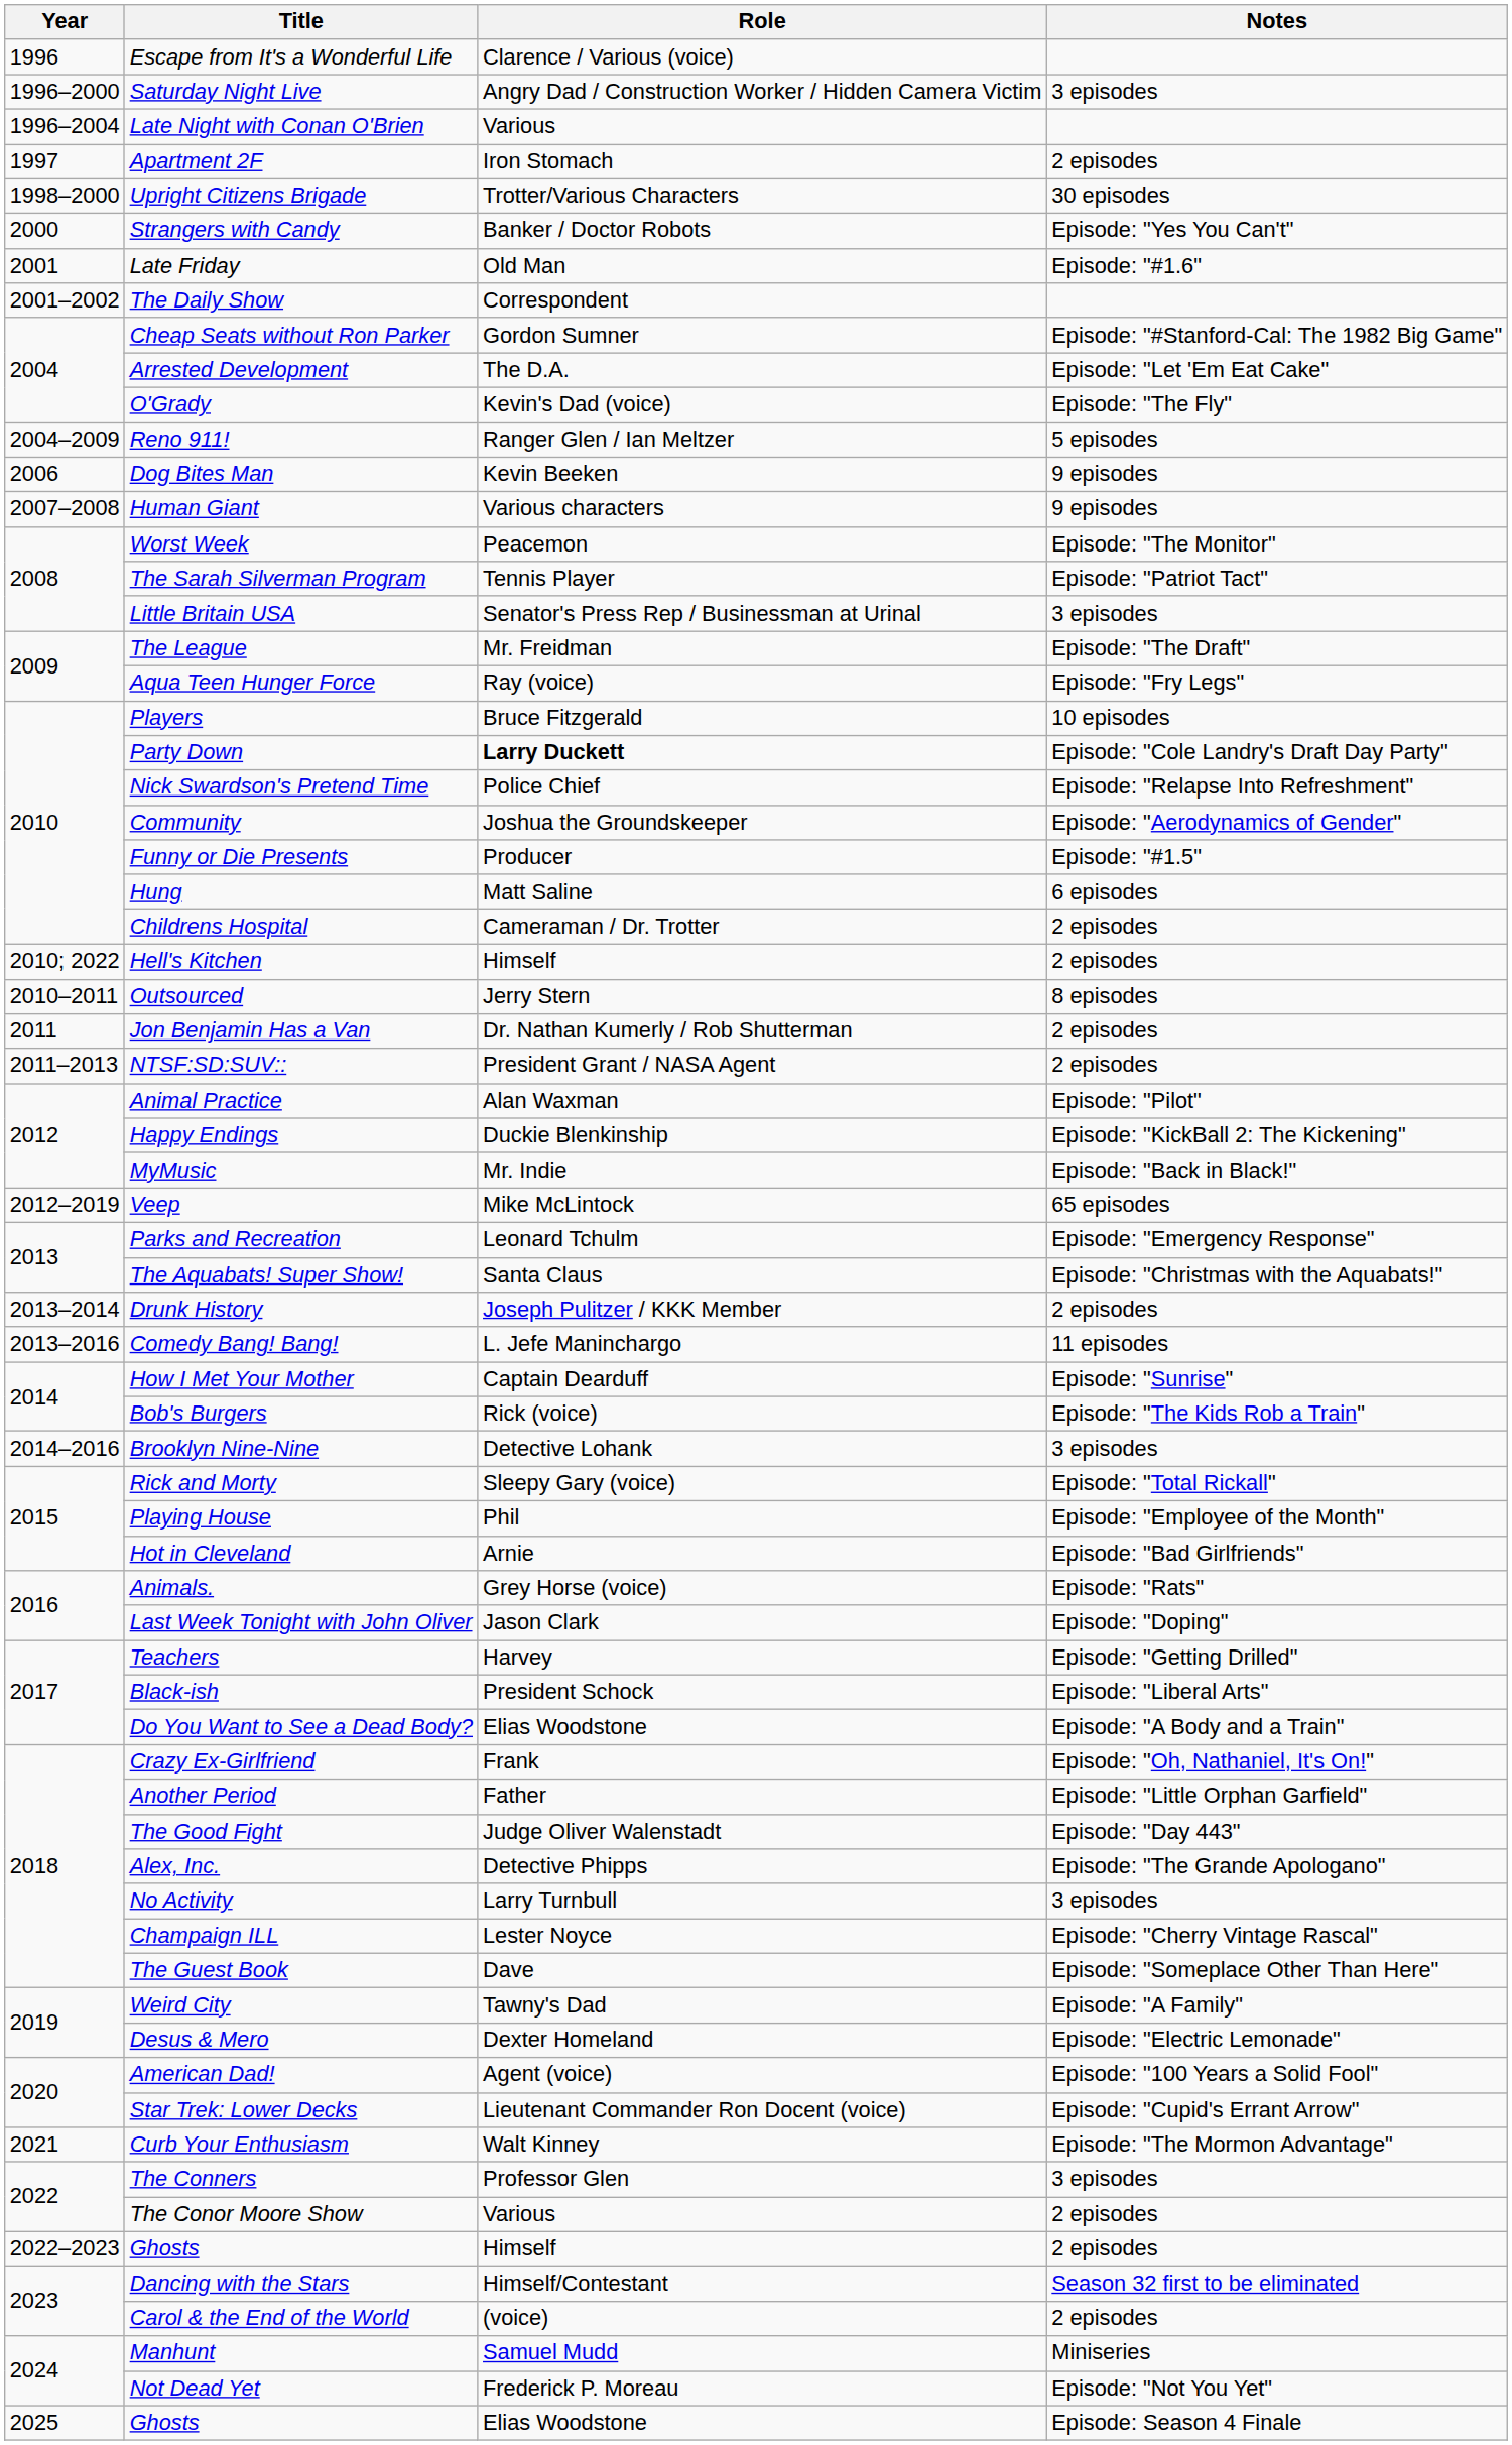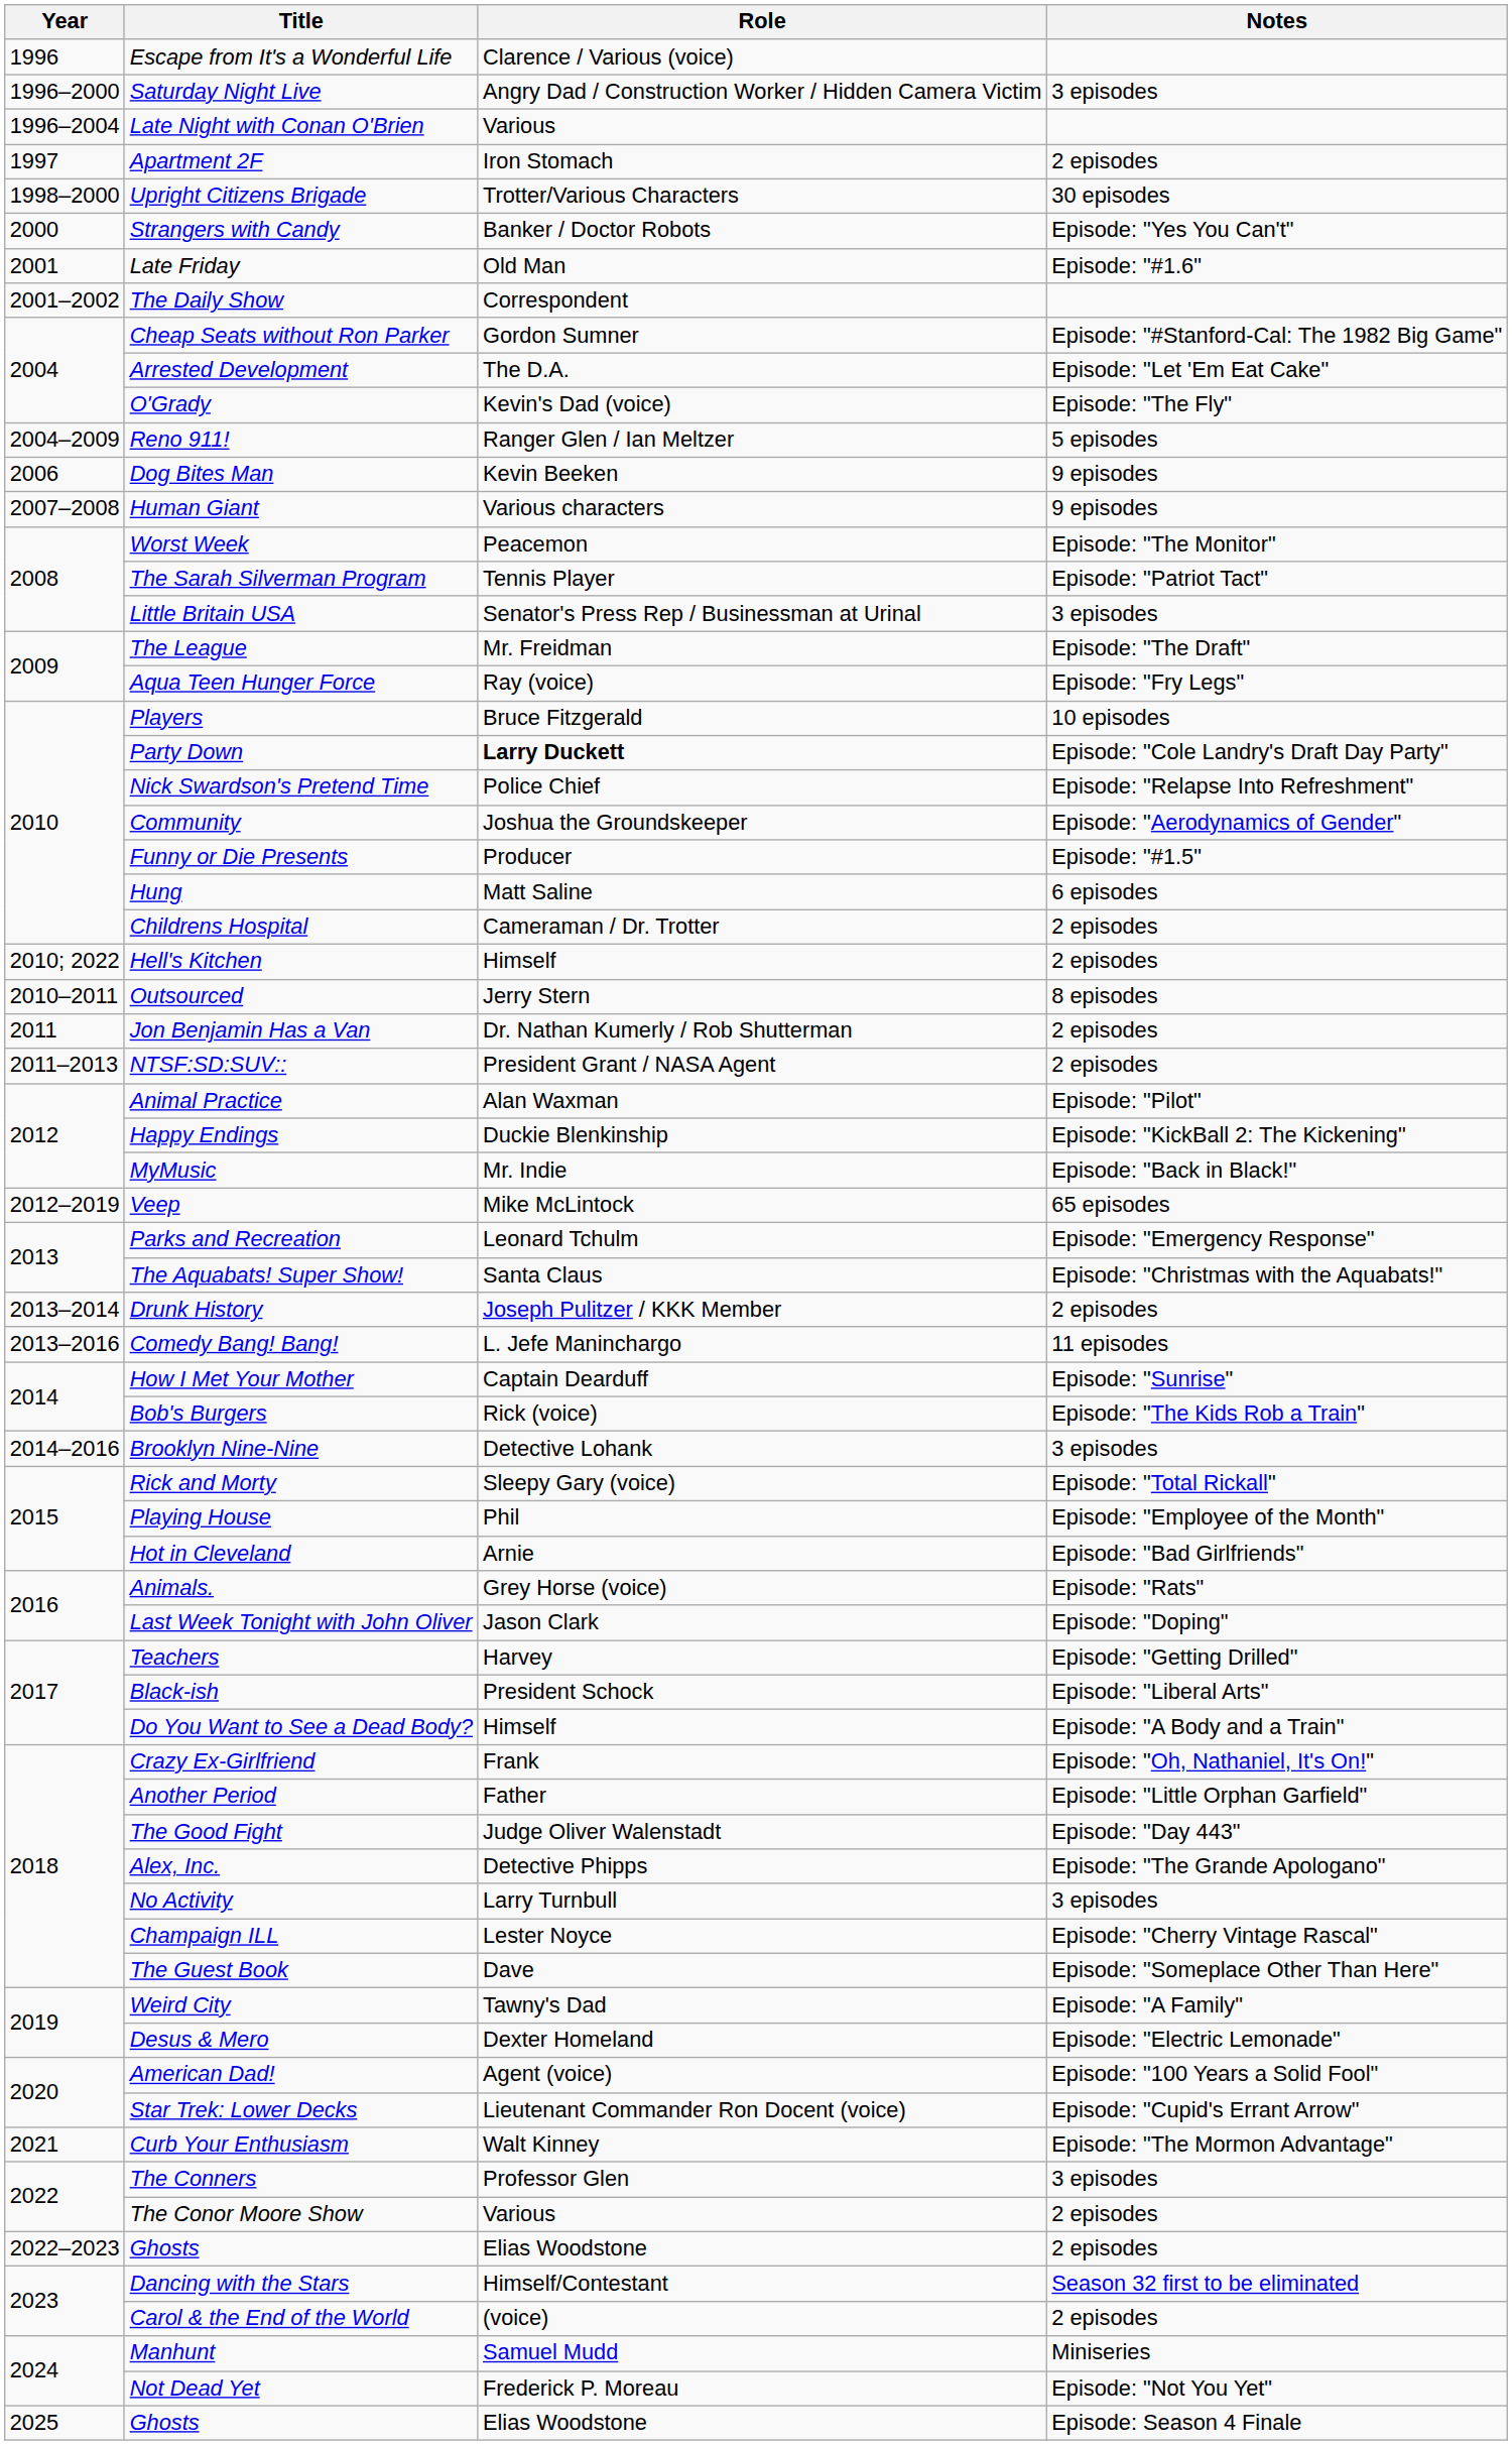Do You Want to See a Dead Body? | Role: Elias Woodstone -> Himself
Ghosts / 2 episodes | Role: Himself -> Elias Woodstone
